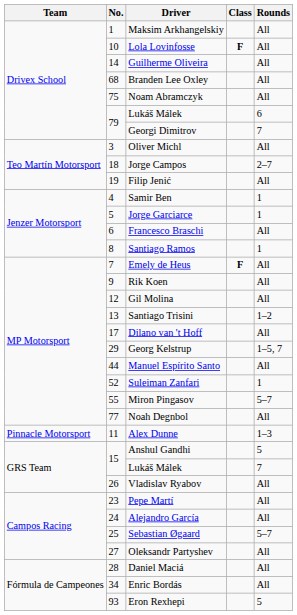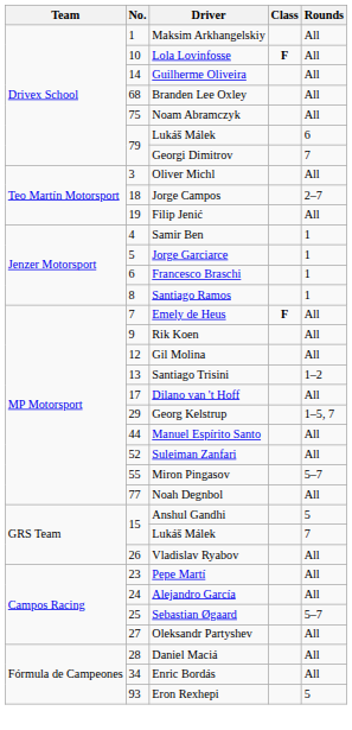Francesco Braschi | Rounds: All -> 1
Suleiman Zanfari | Rounds: 1 -> All
- row: Pinnacle Motorsport | 11 | Alex Dunne | 1–3
